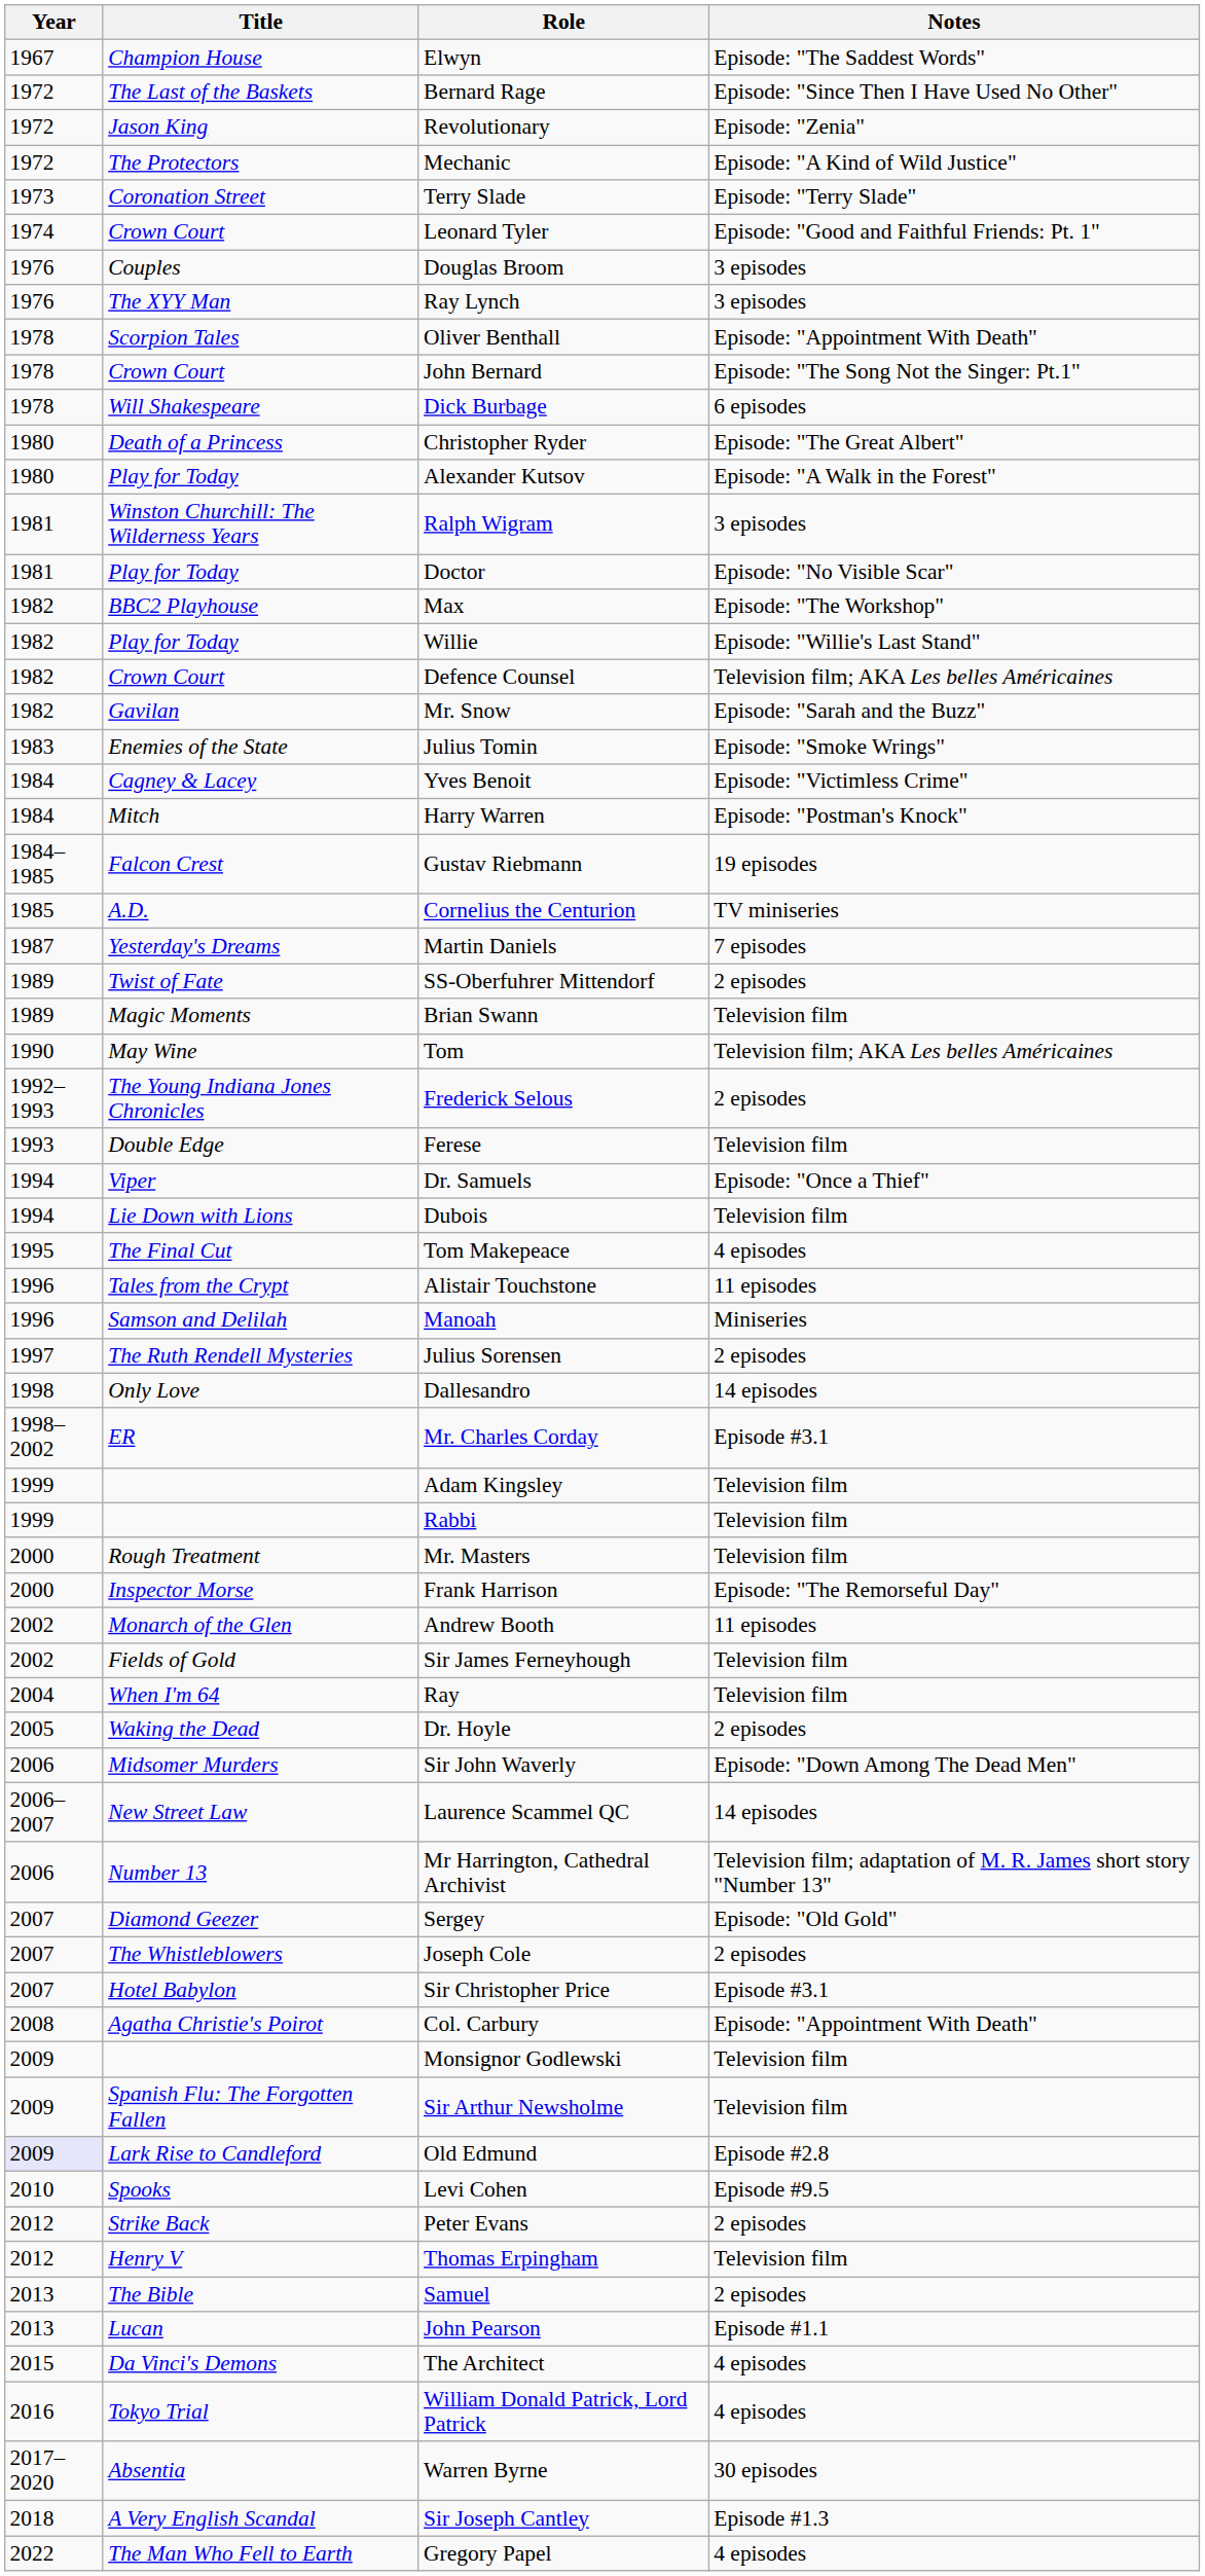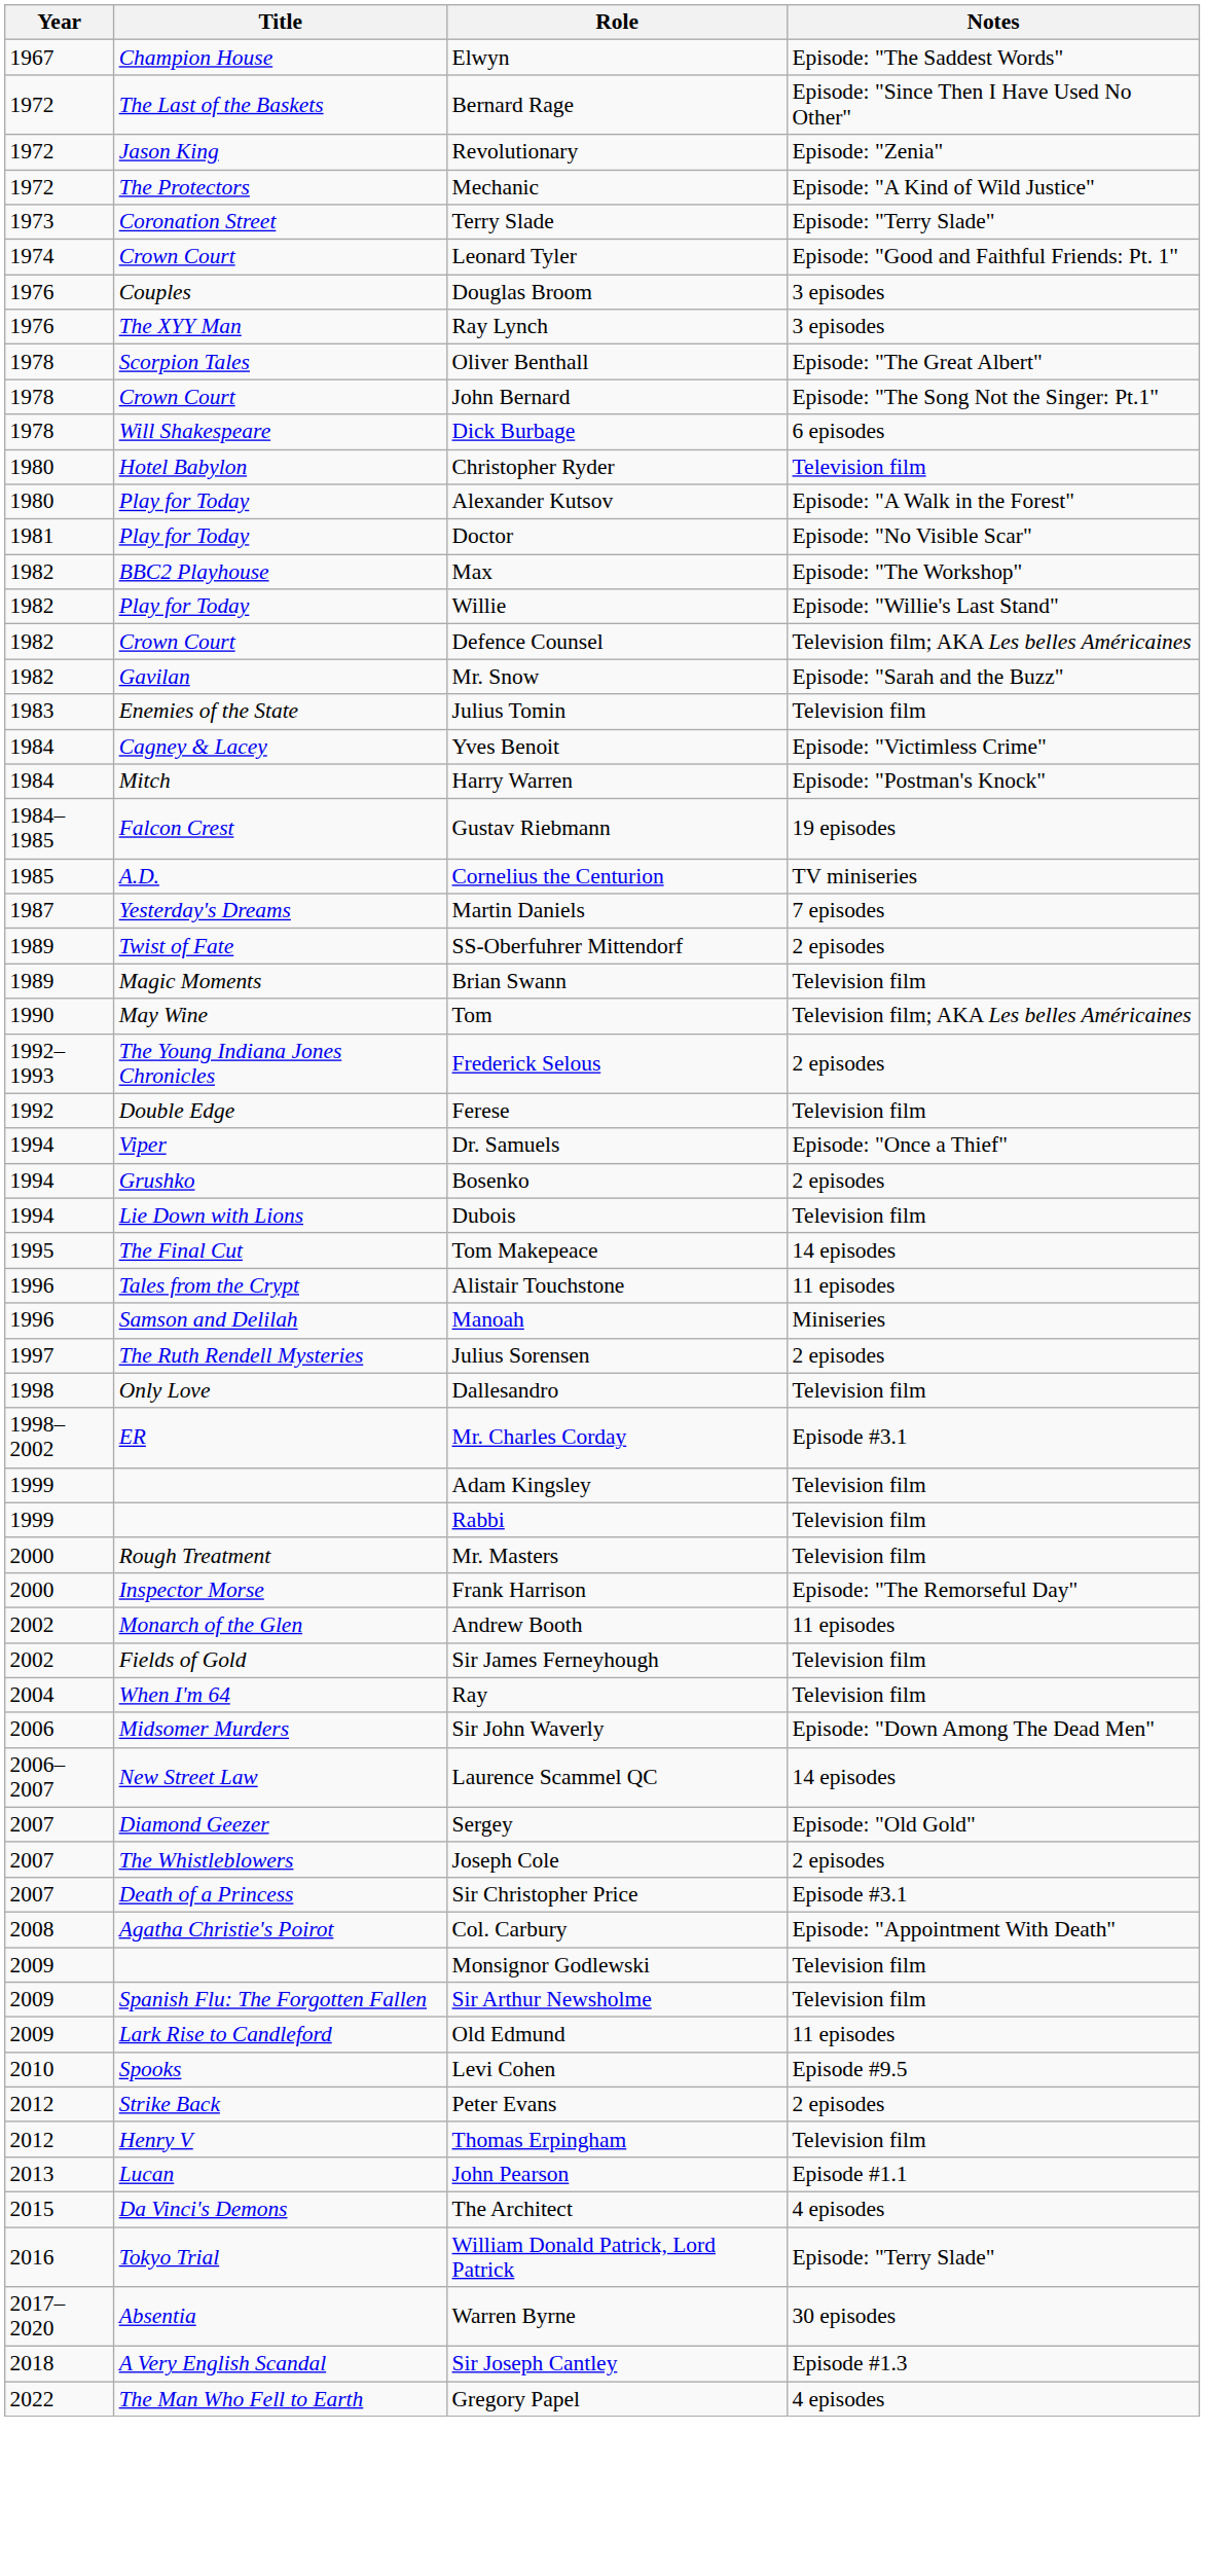Oliver Benthall | Notes: Episode: "Appointment With Death" -> Episode: "The Great Albert"
Christopher Ryder | Title: Death of a Princess -> Hotel Babylon
Christopher Ryder | Notes: Episode: "The Great Albert" -> Television film
- row: 1981 | Winston Churchill: The Wilderness Years | Ralph Wigram | 3 episodes
Julius Tomin | Notes: Episode: "Smoke Wrings" -> Television film
Ferese | Year: 1993 -> 1992
+ row: 1994 | Grushko | Bosenko | 2 episodes
Tom Makepeace | Notes: 4 episodes -> 14 episodes
Dallesandro | Notes: 14 episodes -> Television film
- row: 2005 | Waking the Dead | Dr. Hoyle | 2 episodes
- row: 2006 | Number 13 | Mr Harrington, Cathedral Archivist | Television film; adaptation of M. R. James short story "Number 13"
Sir Christopher Price | Title: Hotel Babylon -> Death of a Princess
Old Edmund | Year: lavender background -> no background
Old Edmund | Notes: Episode #2.8 -> 11 episodes
- row: 2013 | The Bible | Samuel | 2 episodes
William Donald Patrick, Lord Patrick | Notes: 4 episodes -> Episode: "Terry Slade"
